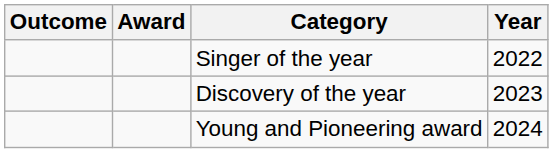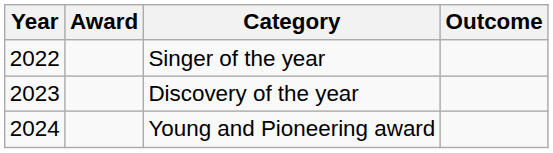columns swapped: Year <-> Outcome
